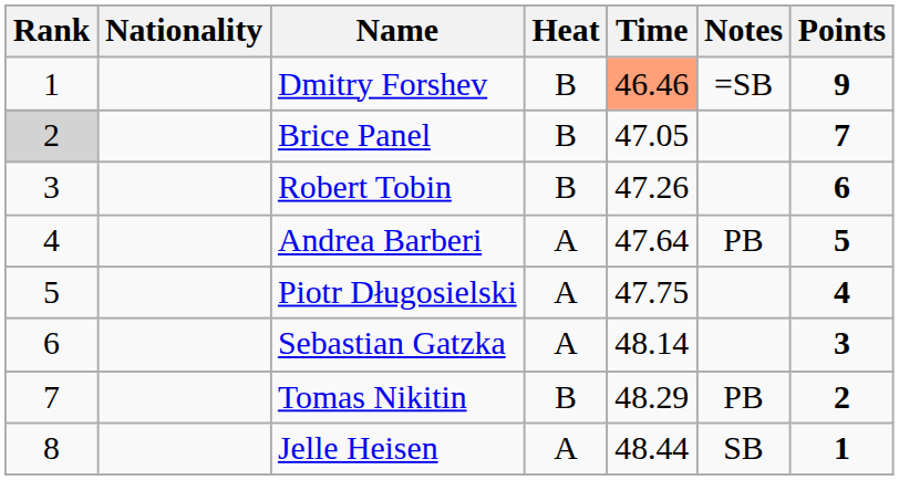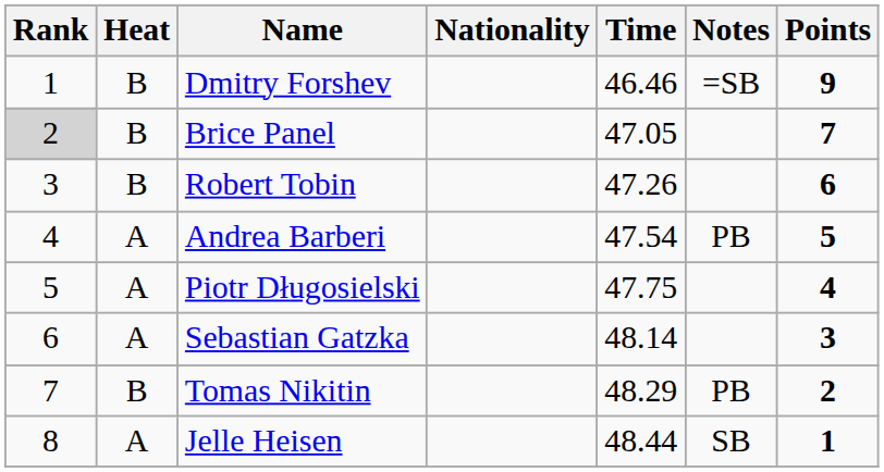columns swapped: Heat <-> Nationality
Dmitry Forshev | Time: lightsalmon background -> no background
Andrea Barberi | Time: 47.64 -> 47.54
